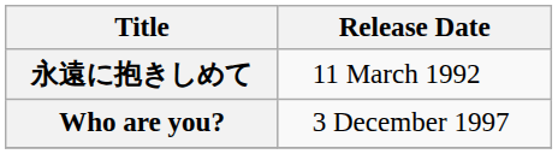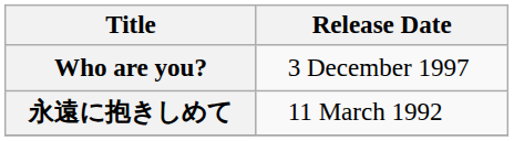rows swapped: 永遠に抱きしめて <-> Who are you?
